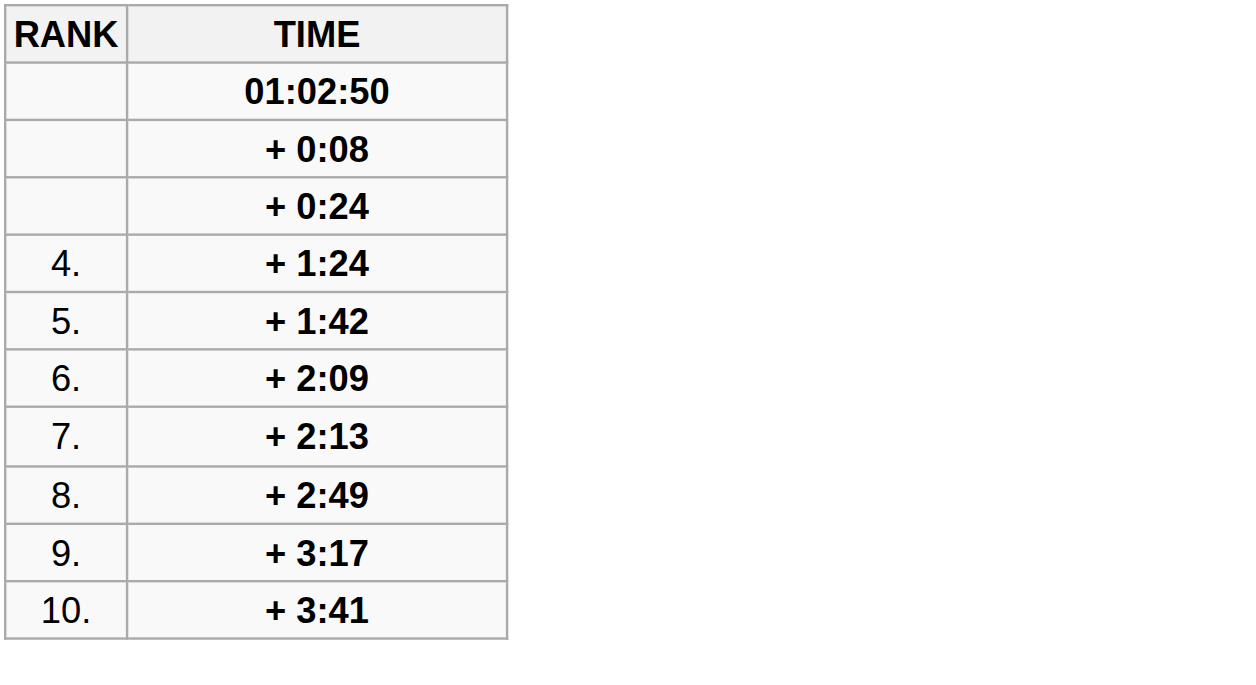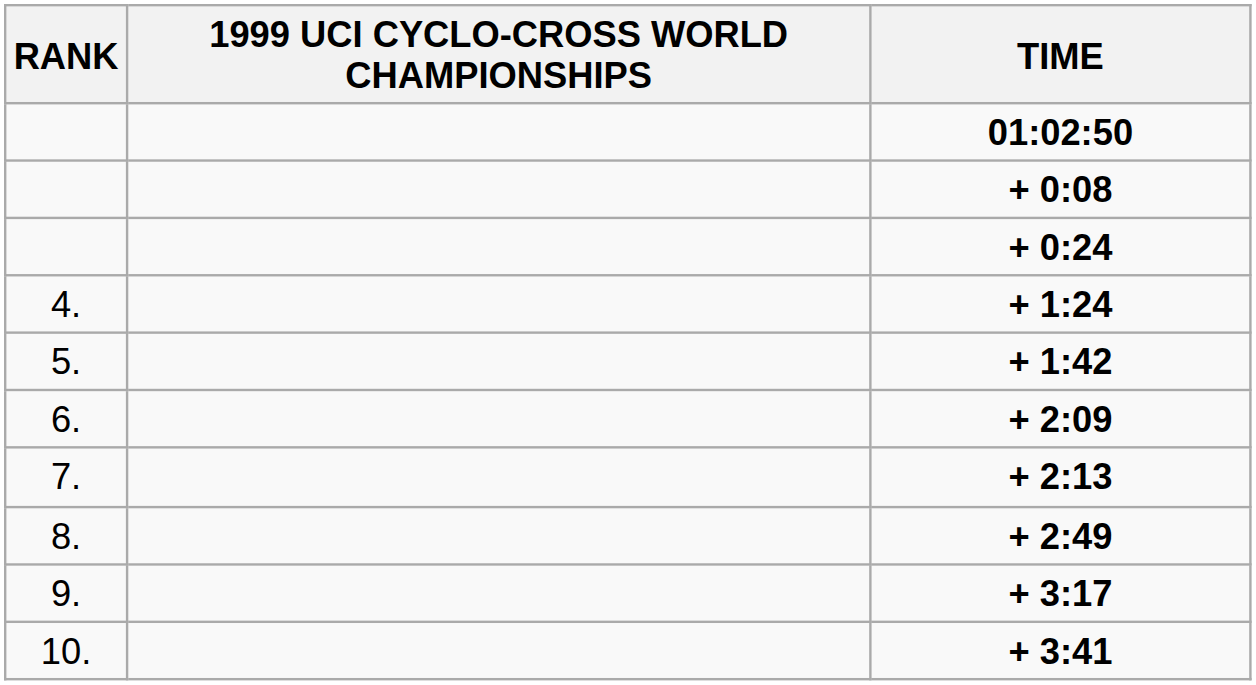+ column: 1999 UCI CYCLO-CROSS WORLD CHAMPIONSHIPS
